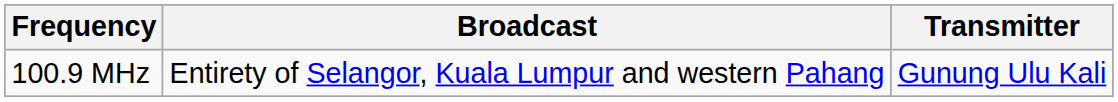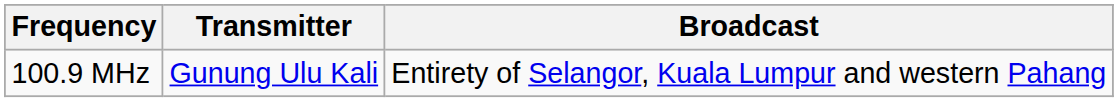columns swapped: Broadcast <-> Transmitter
